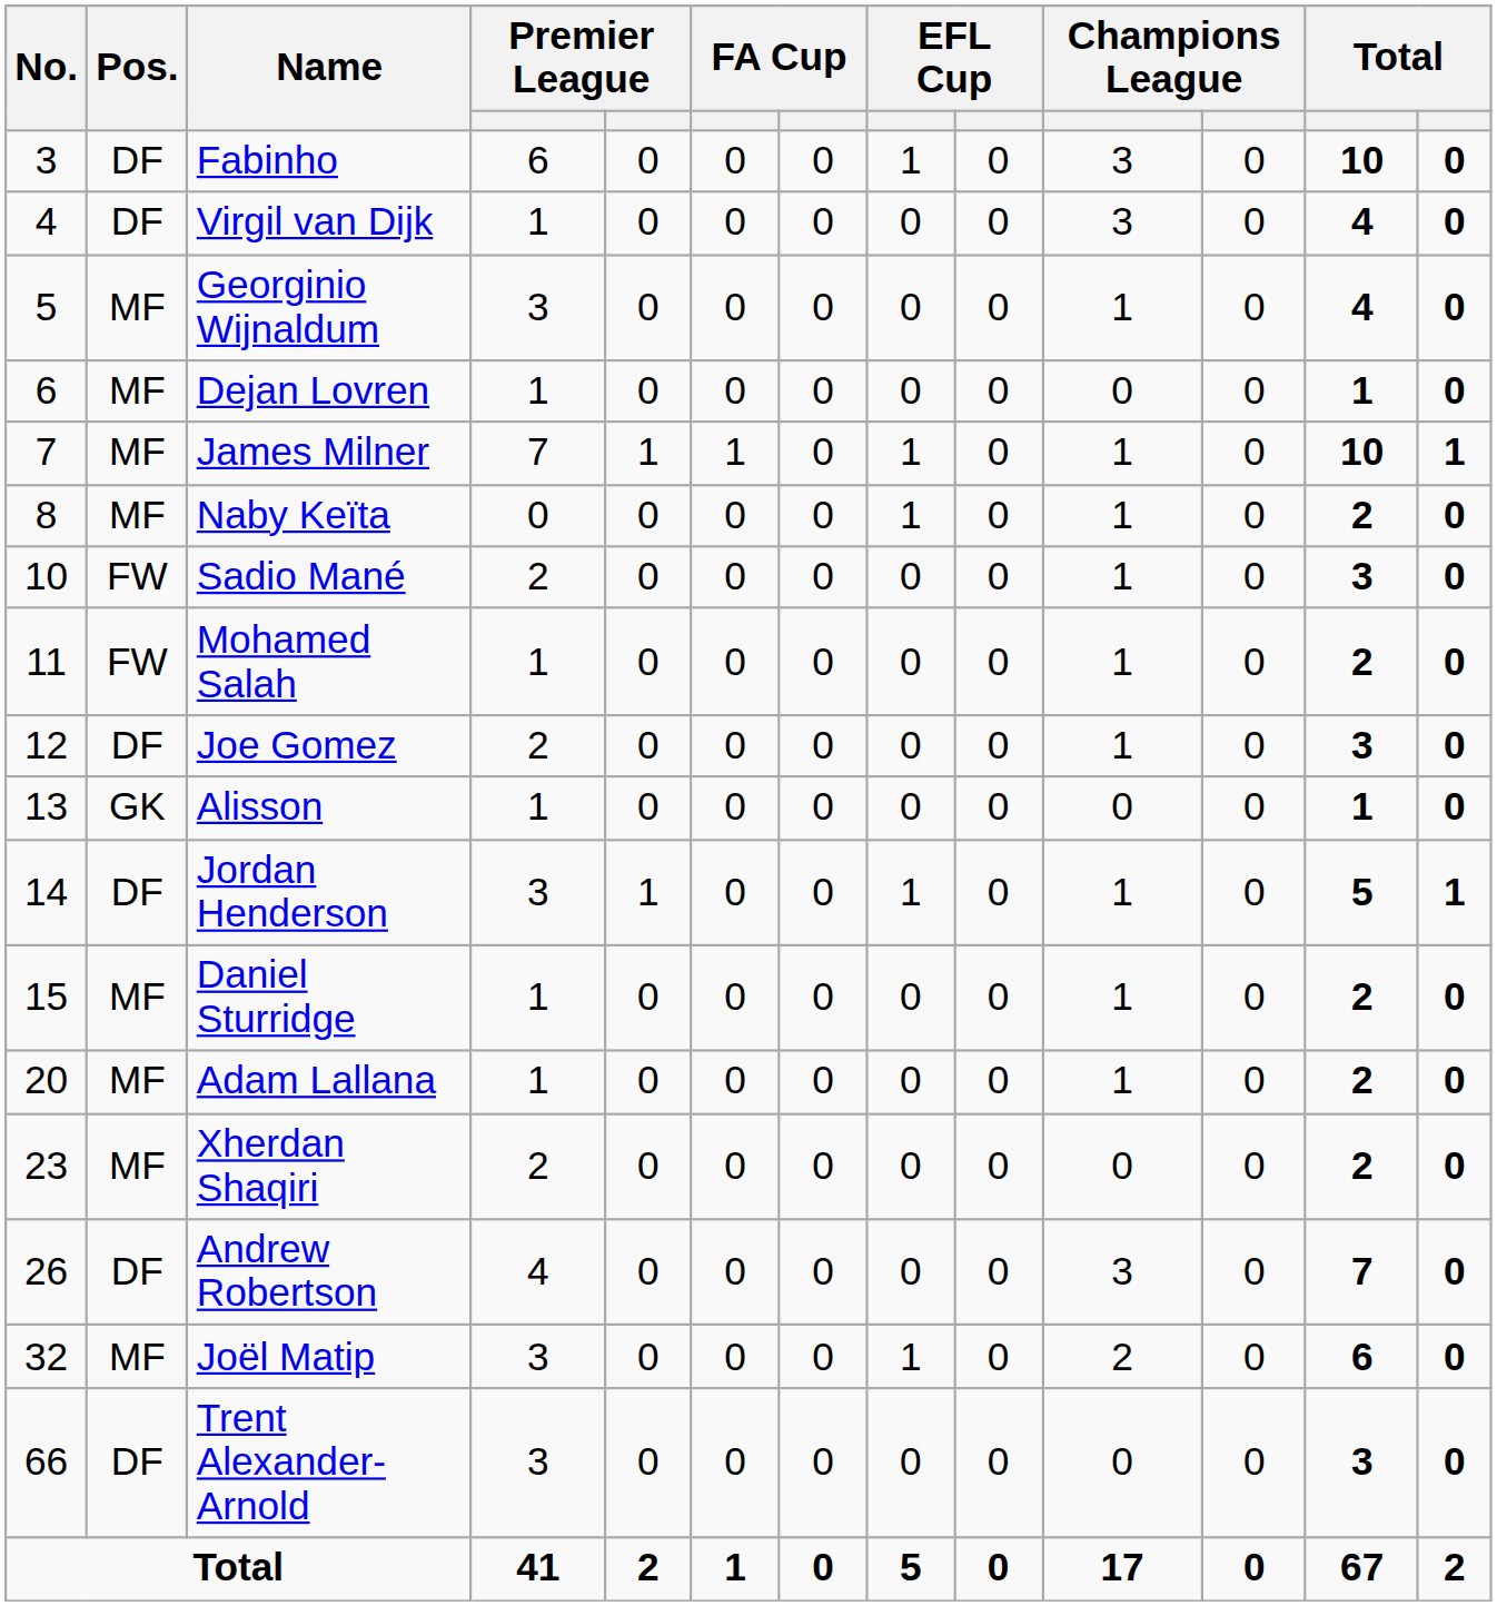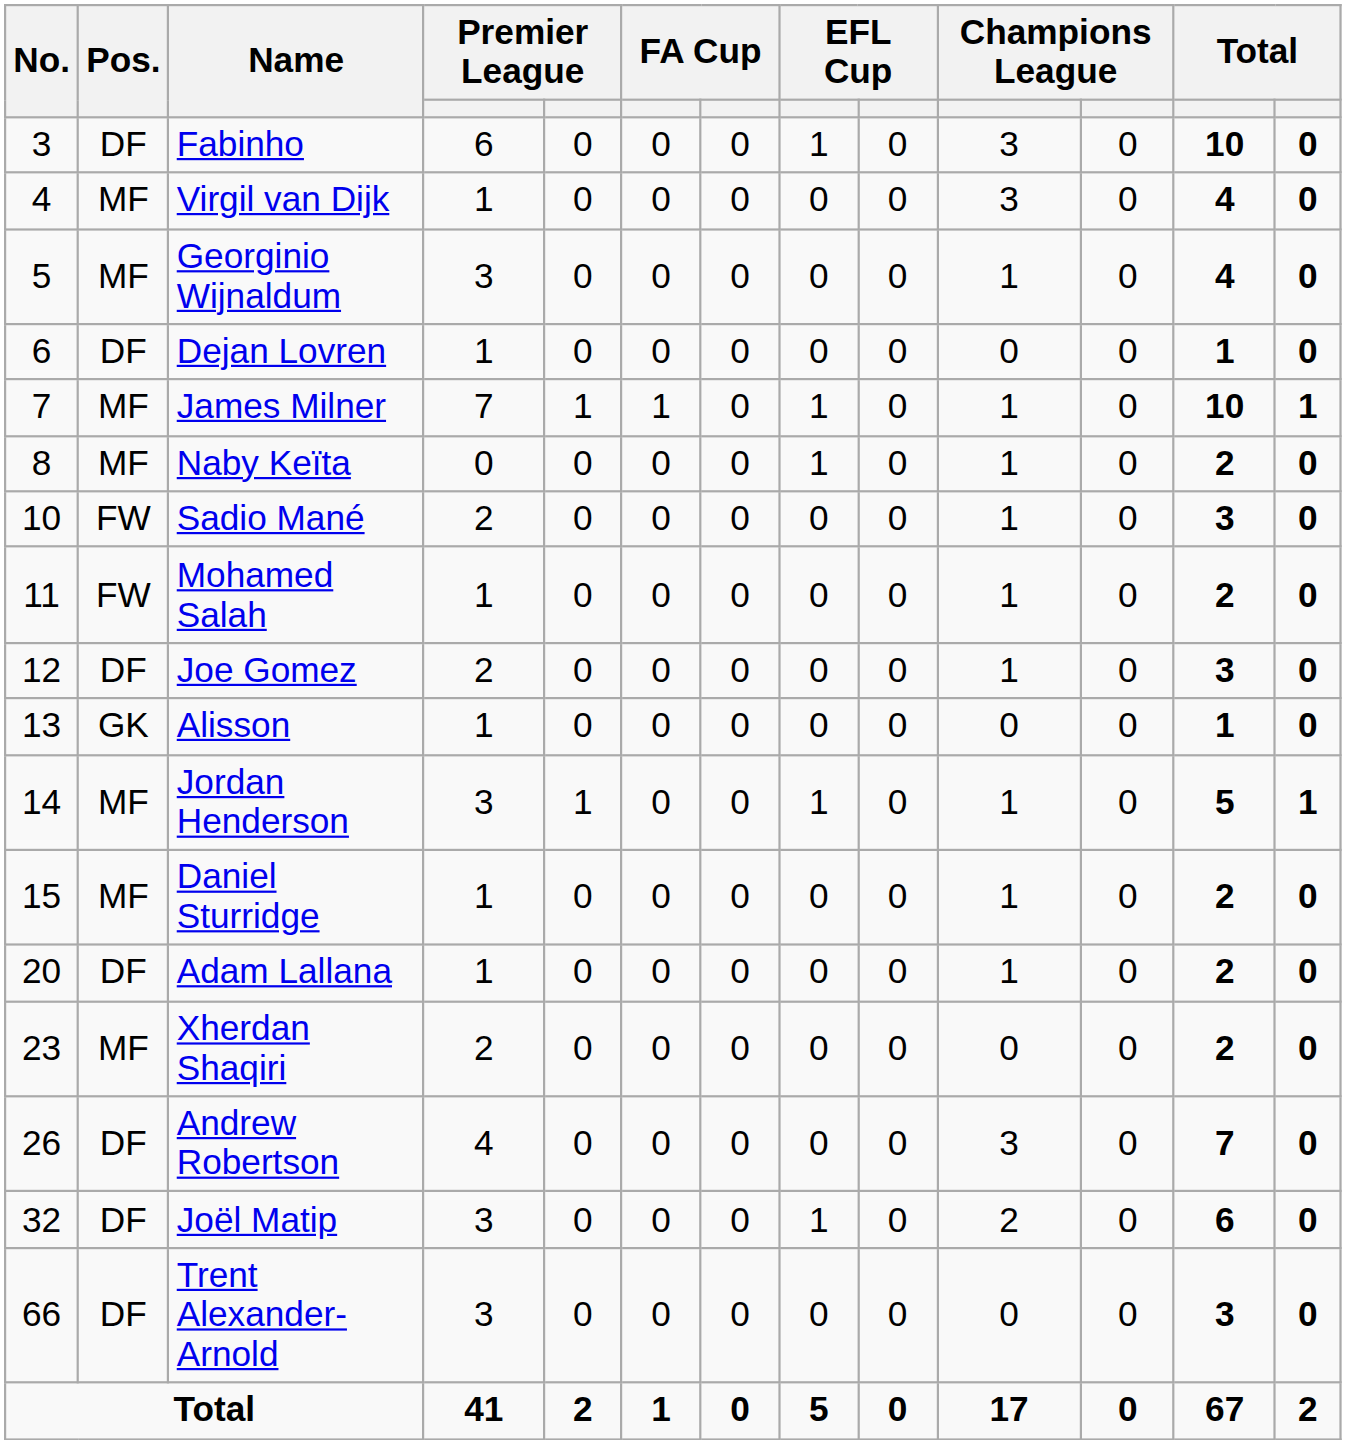Virgil van Dijk | Pos.: DF -> MF
Dejan Lovren | Pos.: MF -> DF
Jordan Henderson | Pos.: DF -> MF
Adam Lallana | Pos.: MF -> DF
Joël Matip | Pos.: MF -> DF
